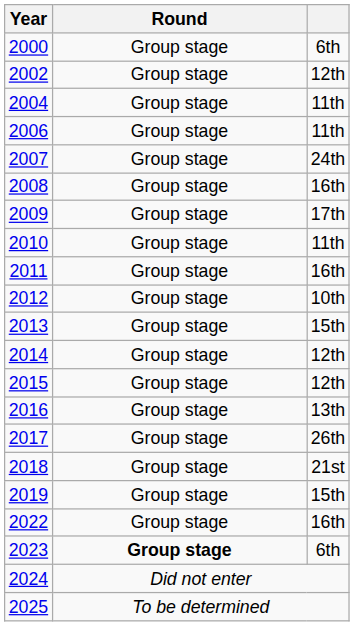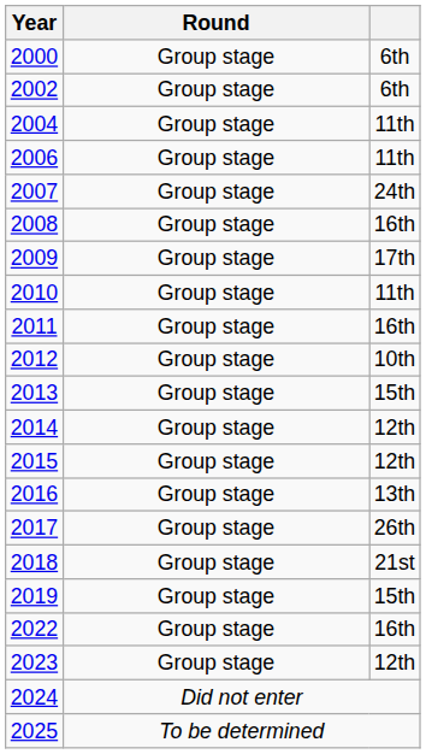2002 | column 3: 12th -> 6th
2023 | Round: bold -> normal
2023 | column 3: 6th -> 12th
